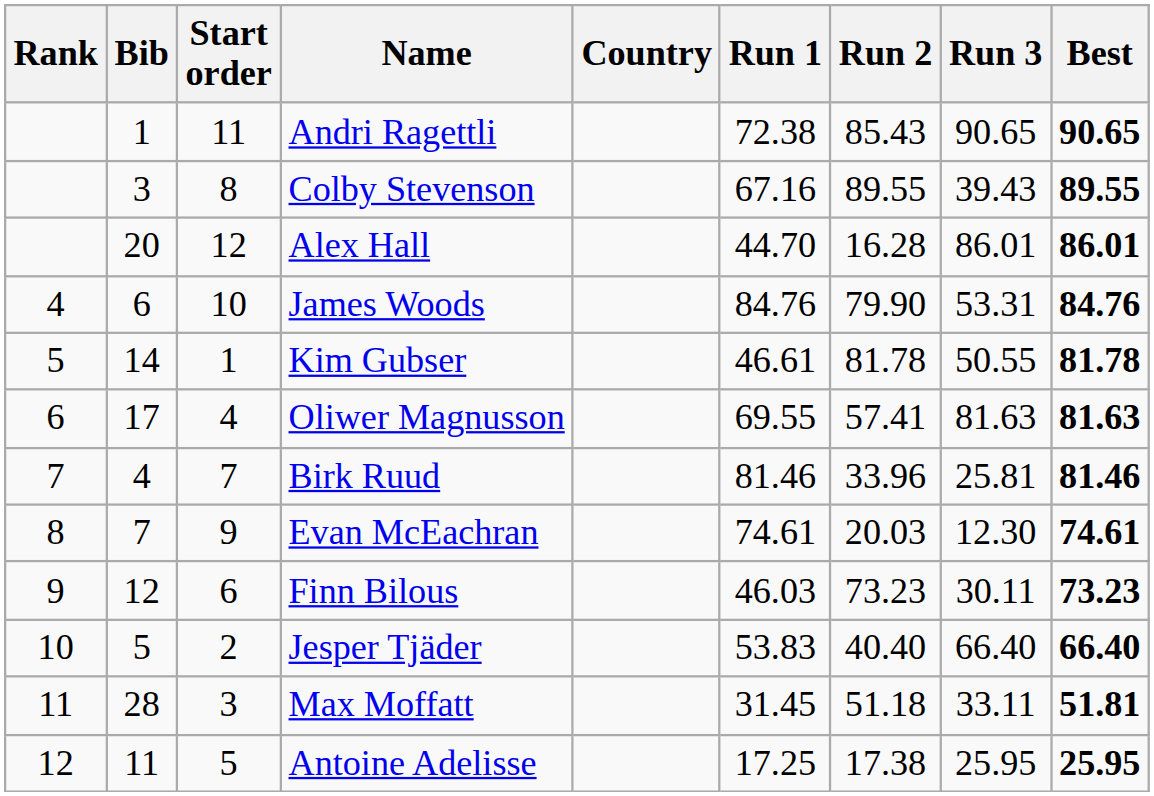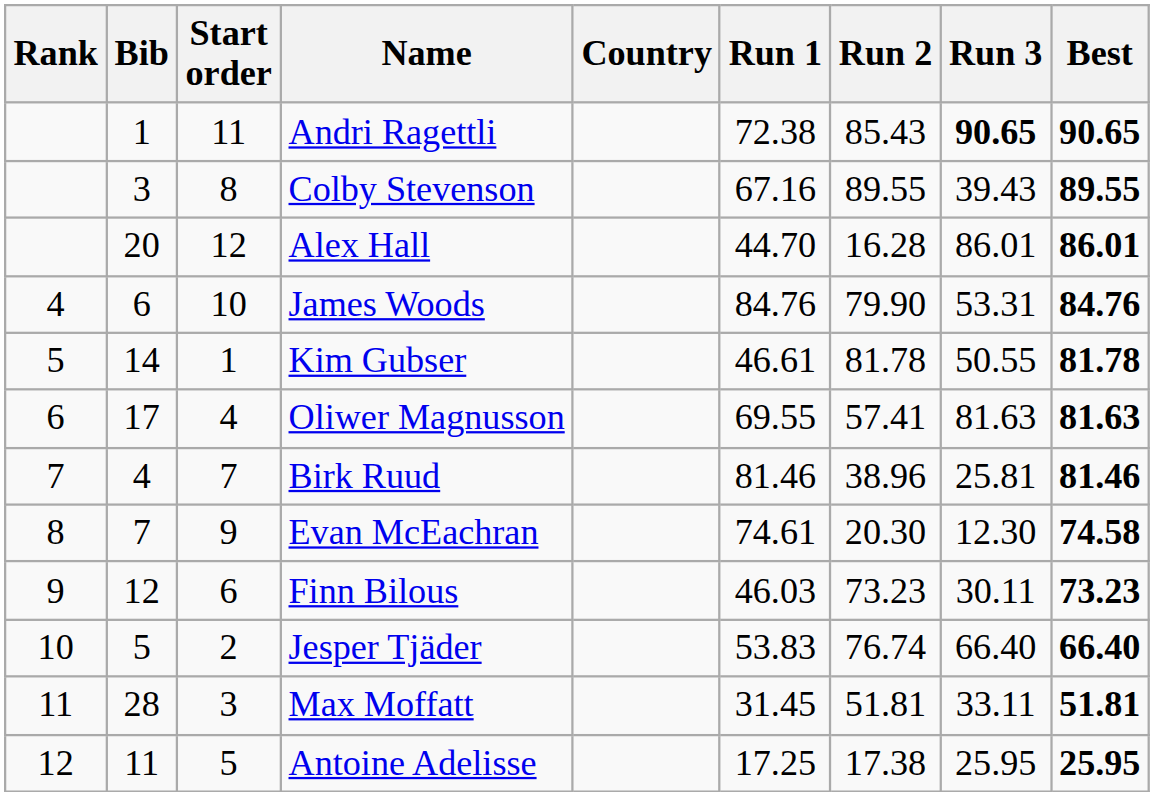Andri Ragettli | Run 3: normal -> bold
Birk Ruud | Run 2: 33.96 -> 38.96
Evan McEachran | Run 2: 20.03 -> 20.30
Evan McEachran | Best: 74.61 -> 74.58
Jesper Tjäder | Run 2: 40.40 -> 76.74
Max Moffatt | Run 2: 51.18 -> 51.81
